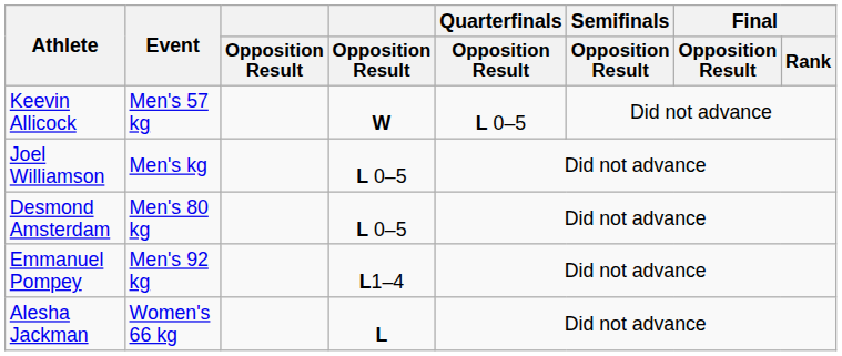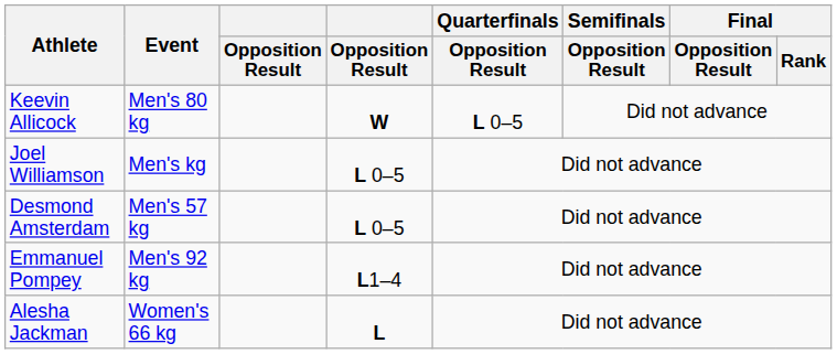Keevin Allicock | Event: Men's 57 kg -> Men's 80 kg
Desmond Amsterdam | Event: Men's 80 kg -> Men's 57 kg
